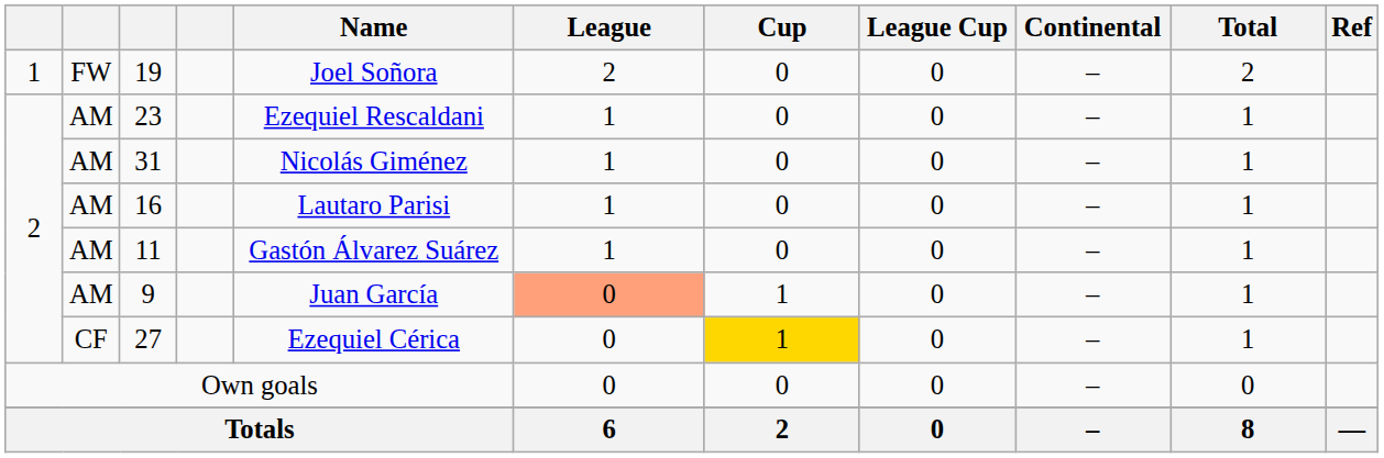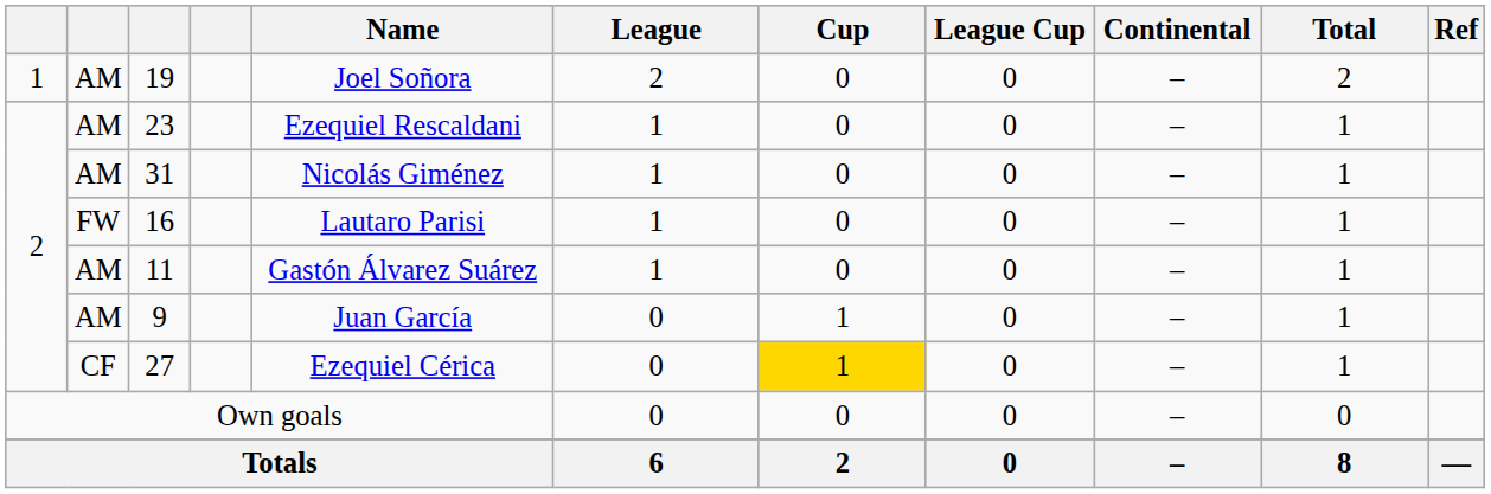19 | column 2: FW -> AM
16 | column 2: AM -> FW
9 | League: lightsalmon background -> no background
